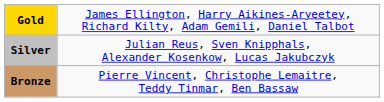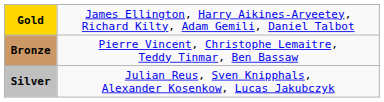rows swapped: Silver <-> Bronze
